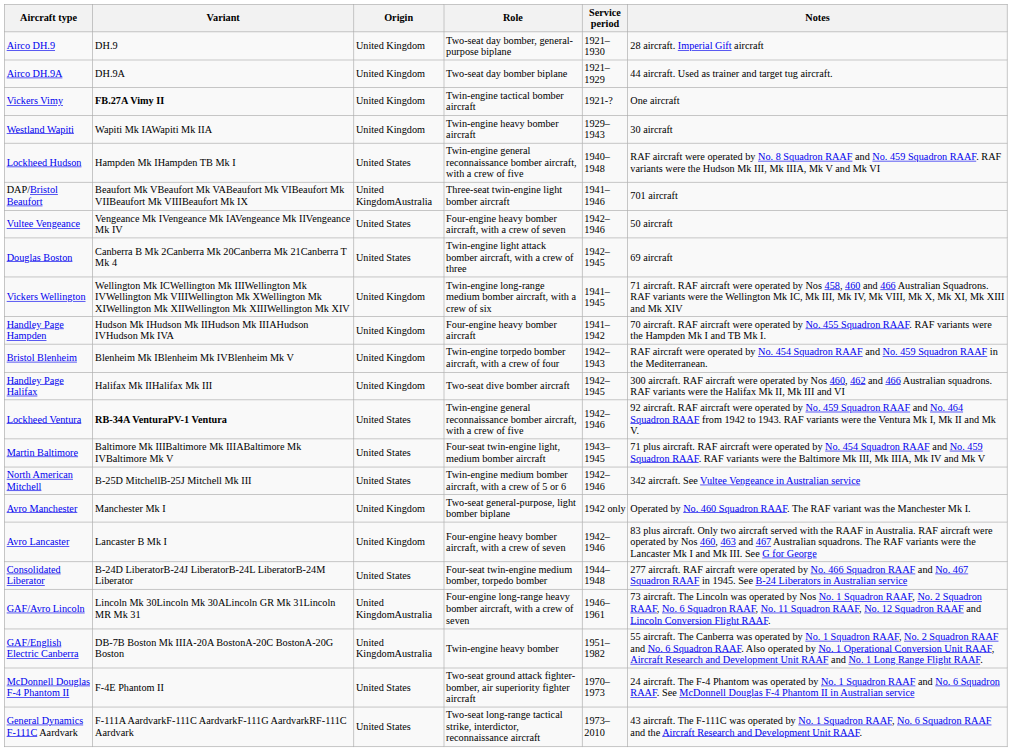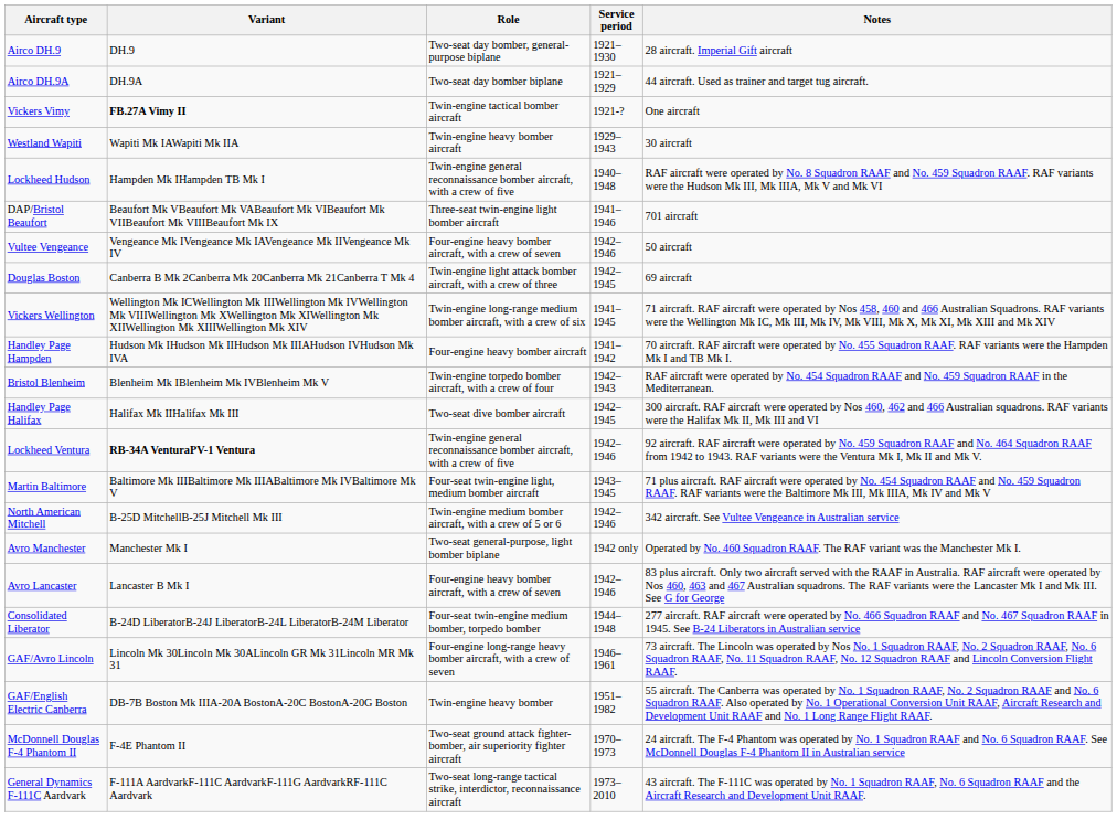- column: Origin | United Kingdom | United Kingdom | United Kingdom | United Kingdom | United States | United KingdomAustralia | United States | United States | United Kingdom | United Kingdom | United Kingdom | United Kingdom | United States | United States | United States | United Kingdom | United Kingdom | United States | United KingdomAustralia | United KingdomAustralia | United States | United States
